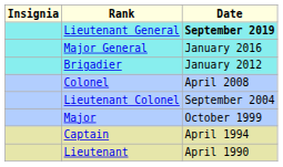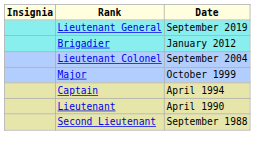Lieutenant General | Date: bold -> normal
- row: Major General | January 2016
- row: Colonel | April 2008
+ row: Second Lieutenant | September 1988
